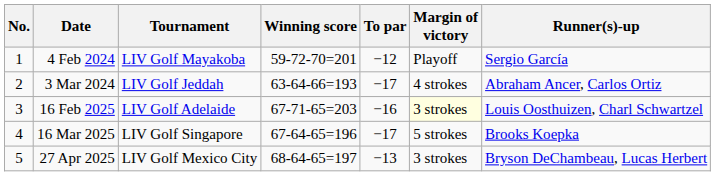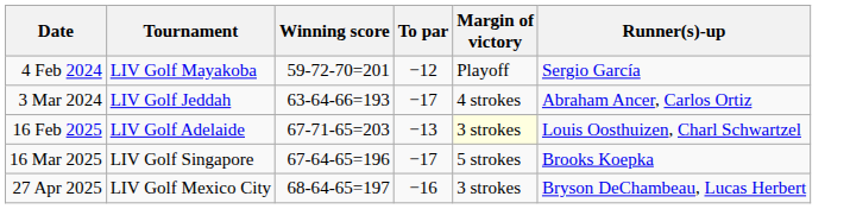- column: No. | 1 | 2 | 3 | 4 | 5
16 Feb 2025 | To par: −16 -> −13
27 Apr 2025 | To par: −13 -> −16
